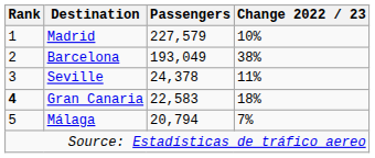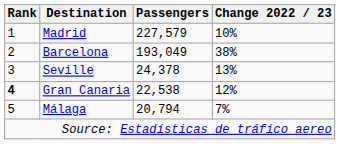Seville | Change 2022 / 23: 11% -> 13%
Gran Canaria | Passengers: 22,583 -> 22,538
Gran Canaria | Change 2022 / 23: 18% -> 12%
